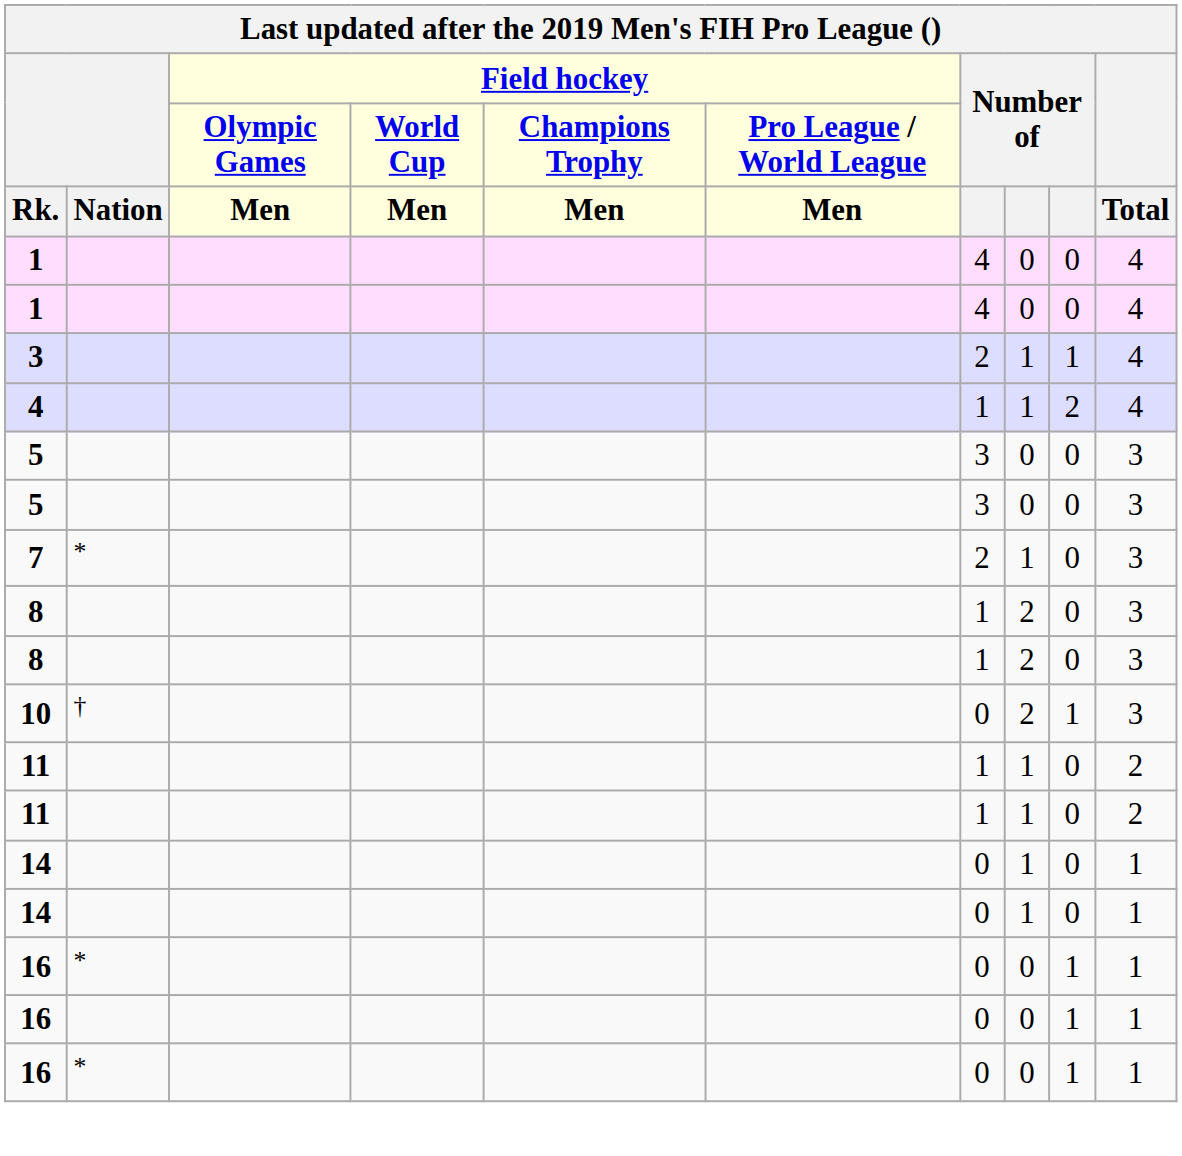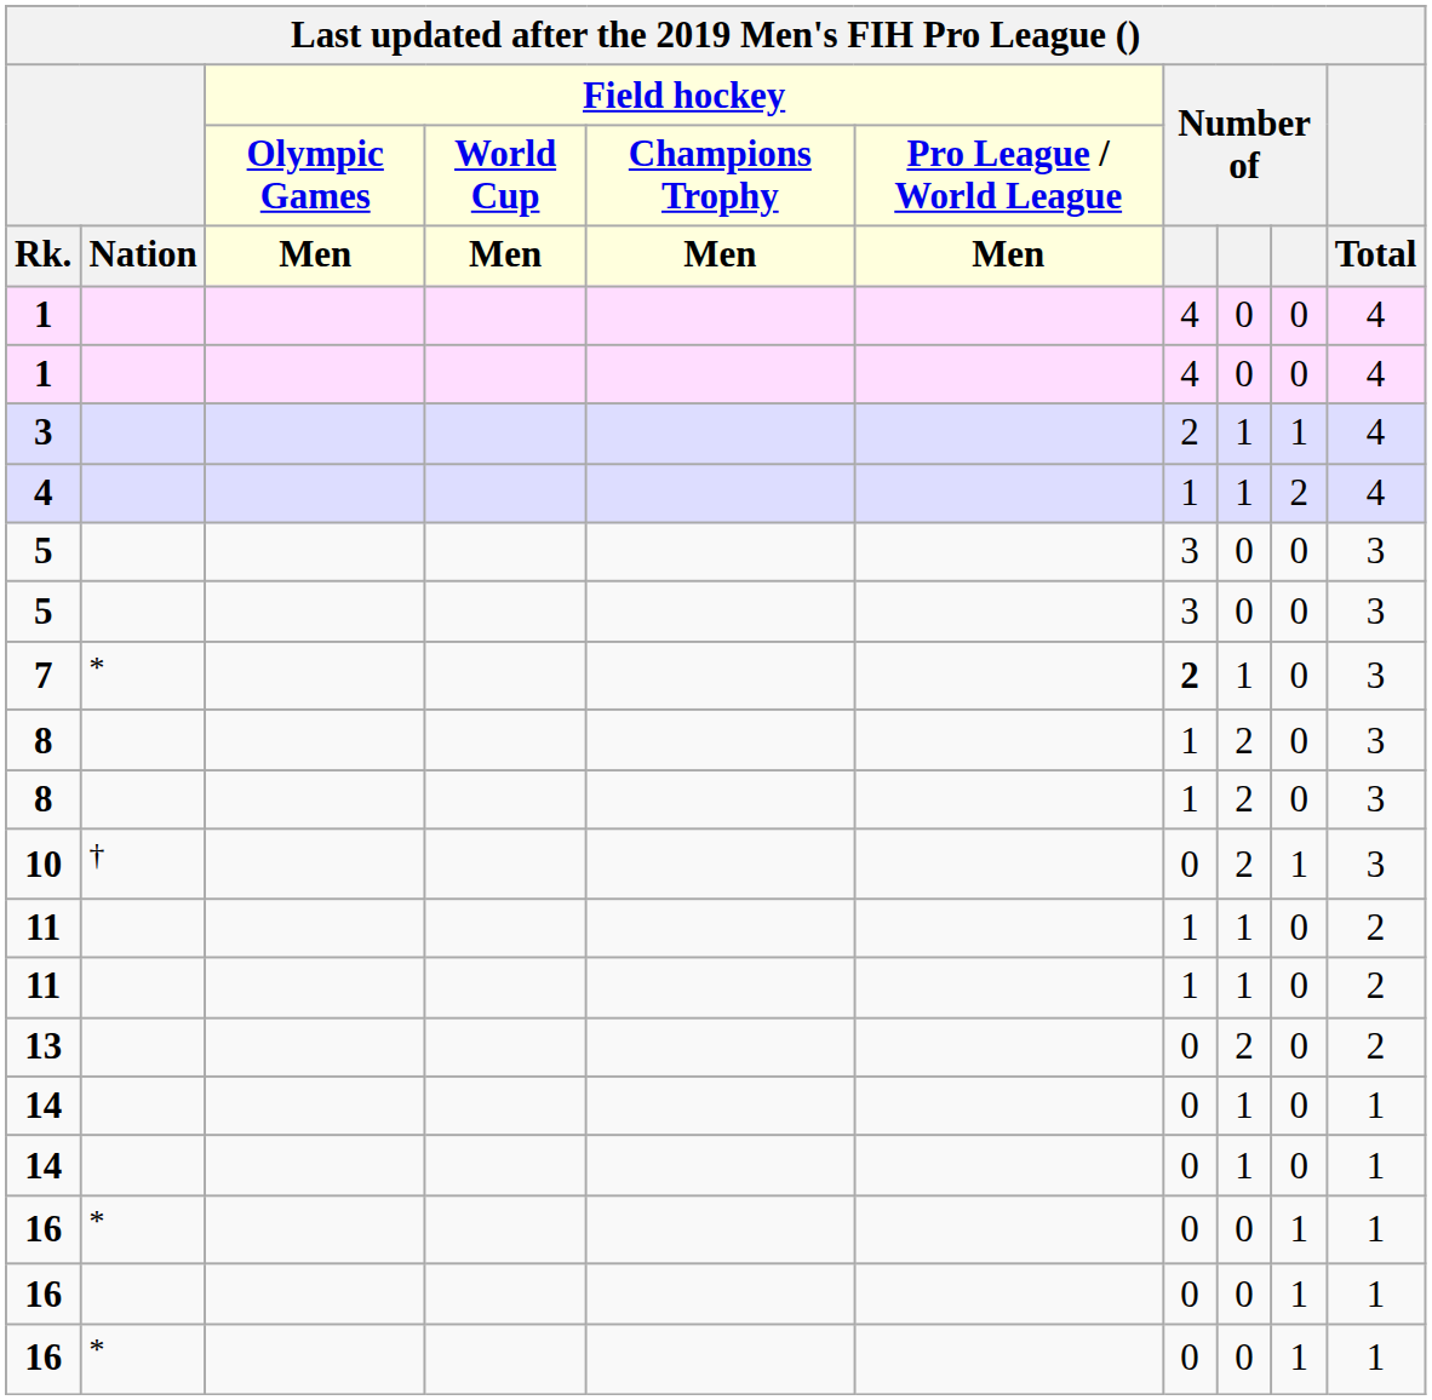7 | column 7: normal -> bold
+ row: 13 | 0 | 2 | 0 | 2
